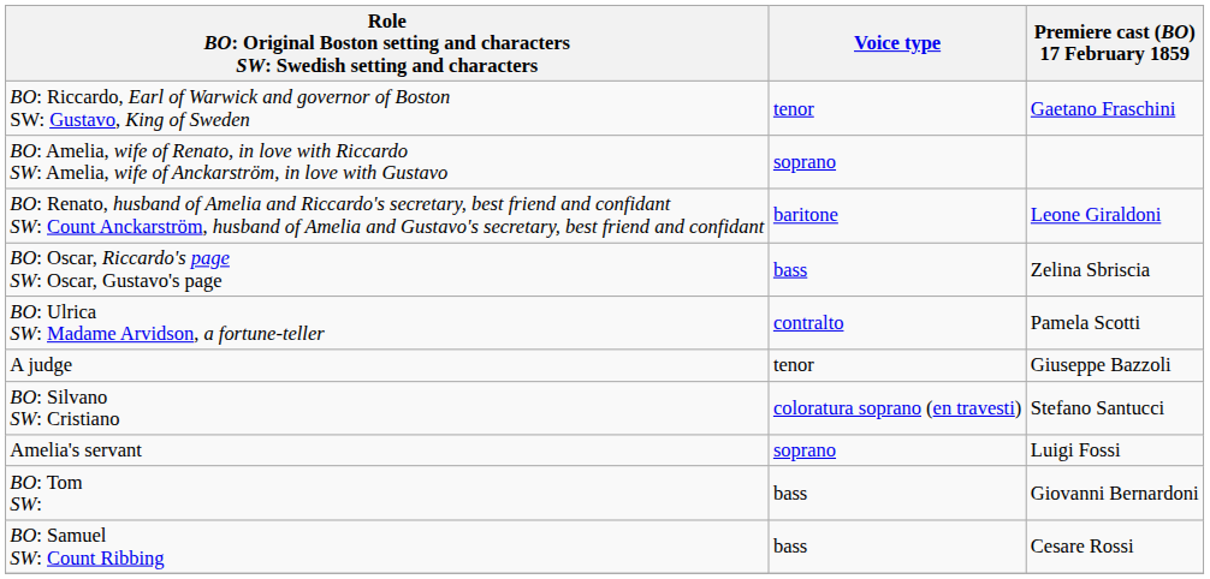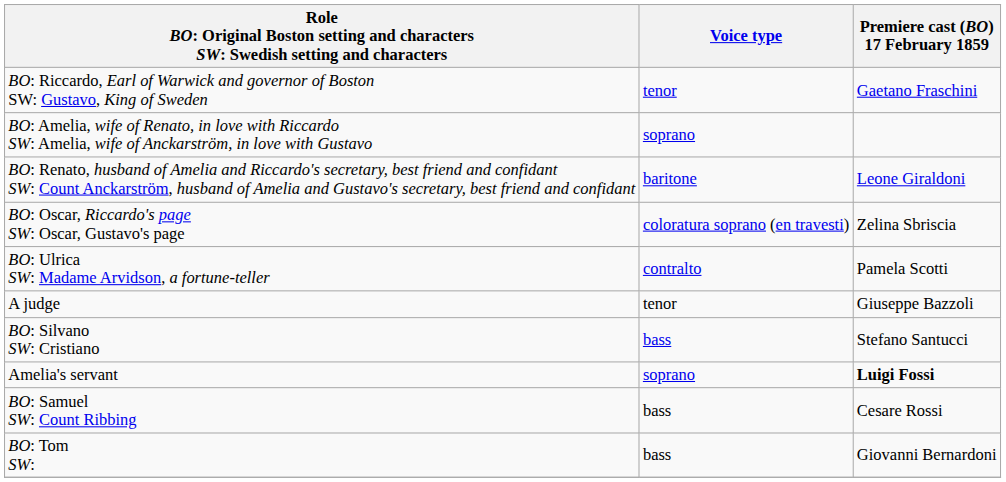BO: Oscar, Riccardo's page SW: Oscar, Gustavo's page | Voice type: bass -> coloratura soprano (en travesti)
BO: Silvano SW: Cristiano | Voice type: coloratura soprano (en travesti) -> bass
Amelia's servant | Premiere cast (BO) 17 February 1859: normal -> bold
rows swapped: BO: Samuel SW: Count Ribbing <-> BO: Tom SW:
